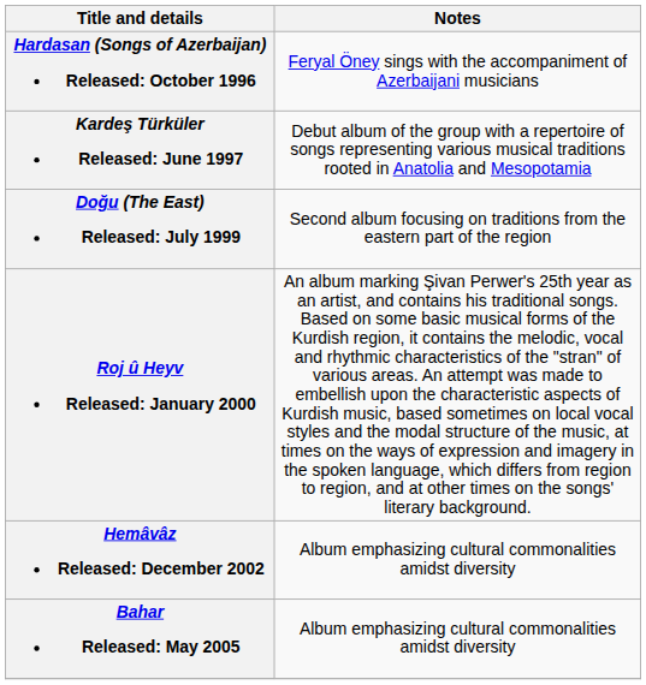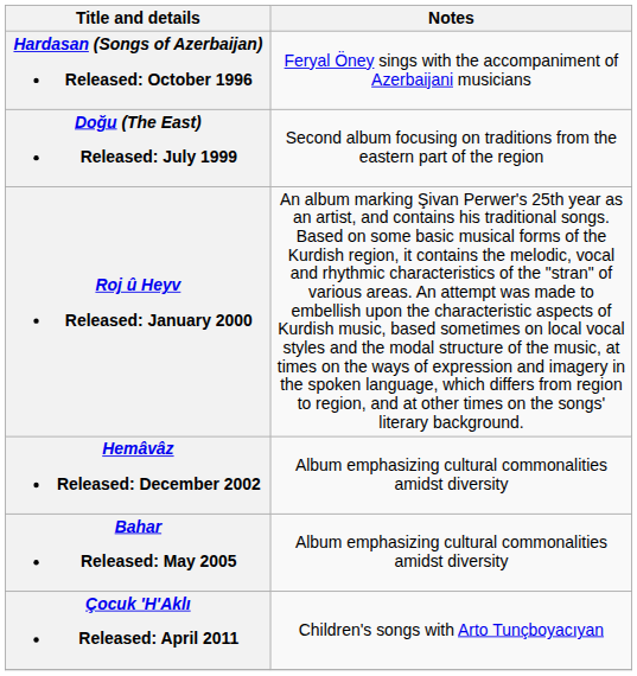- row: Kardeş Türküler Released: June 1997 | Debut album of the group with a repertoire of songs representing various musical traditions rooted in Anatolia and Mesopotamia
+ row: Çocuk 'H'Aklı Released: April 2011 | Children's songs with Arto Tunçboyacıyan
